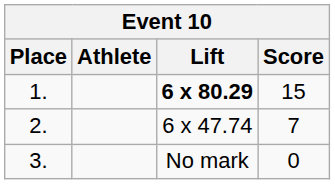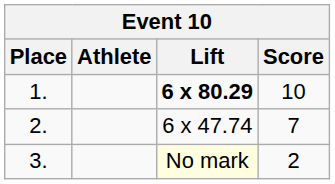1. | Score: 15 -> 10
3. | Lift: no background -> lightyellow background
3. | Score: 0 -> 2
